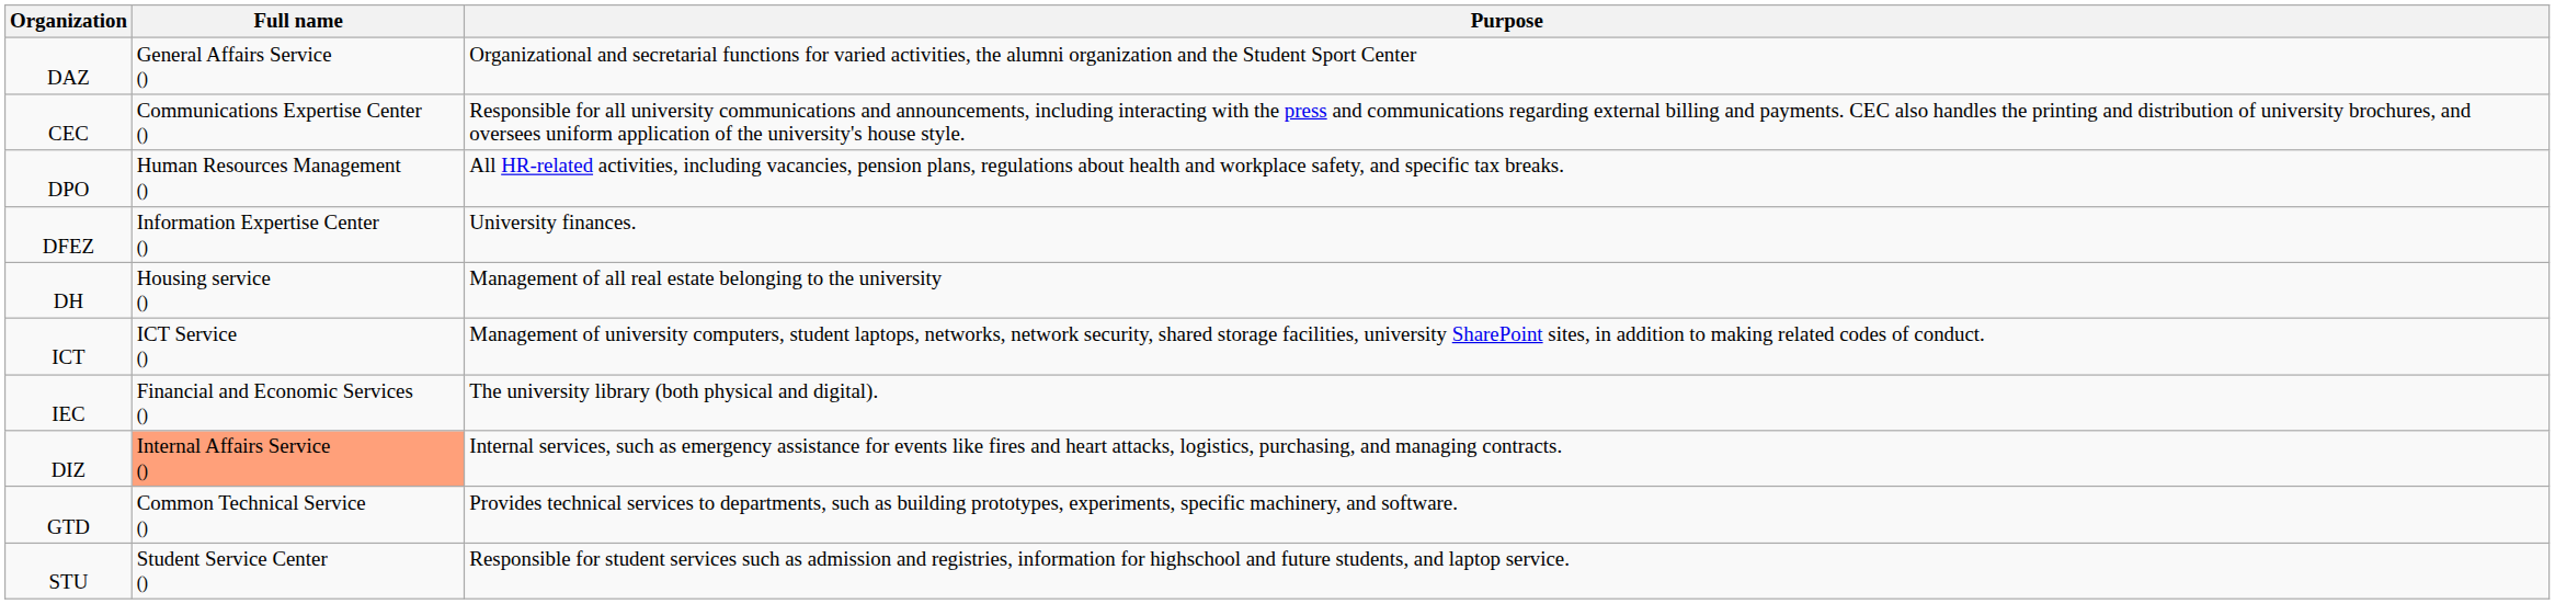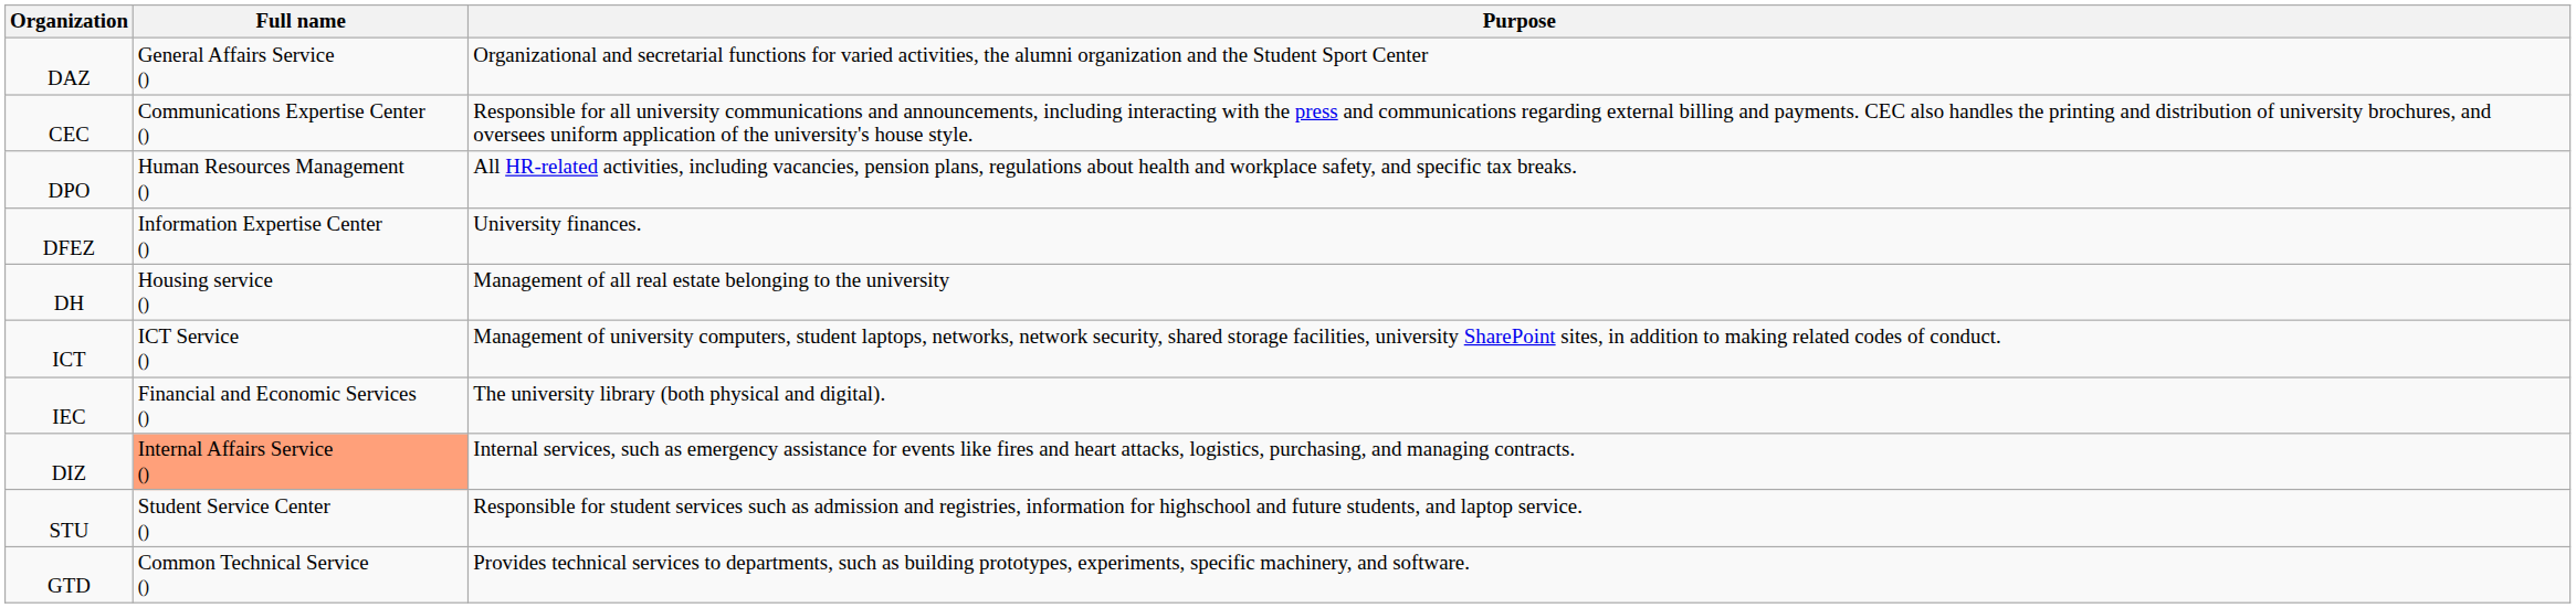rows swapped: STU <-> GTD
